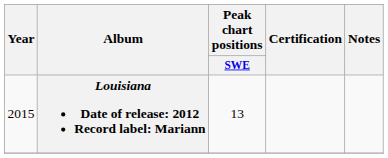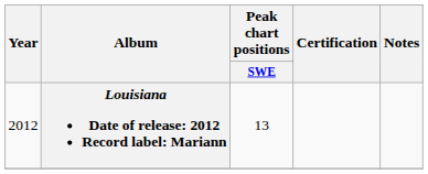Louisiana Date of release: 2012 Record label: Mariann | Year: 2015 -> 2012
